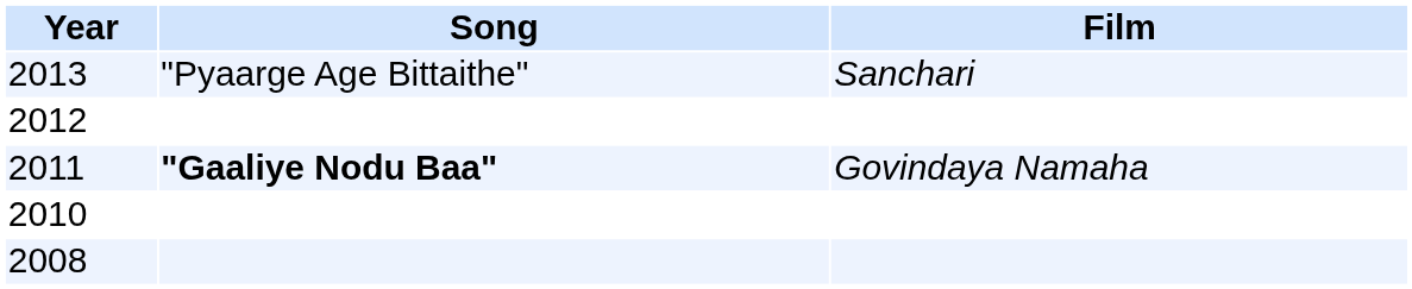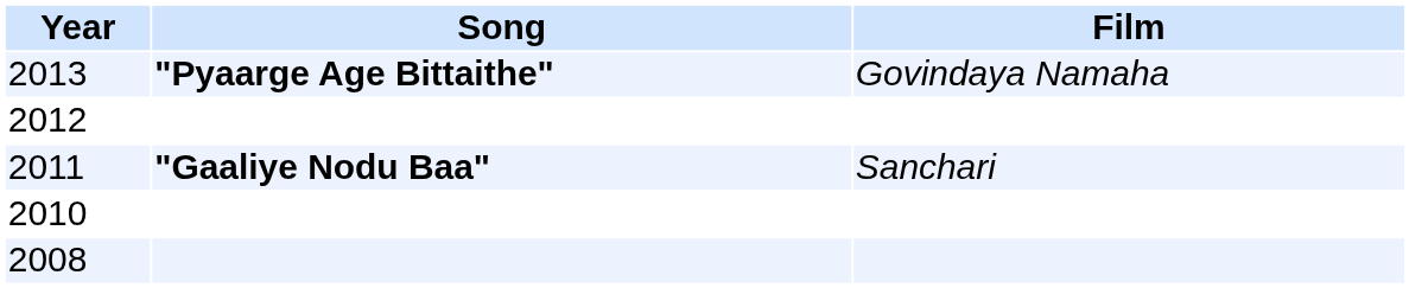2013 | Song: normal -> bold
2013 | Film: Sanchari -> Govindaya Namaha
2011 | Film: Govindaya Namaha -> Sanchari
